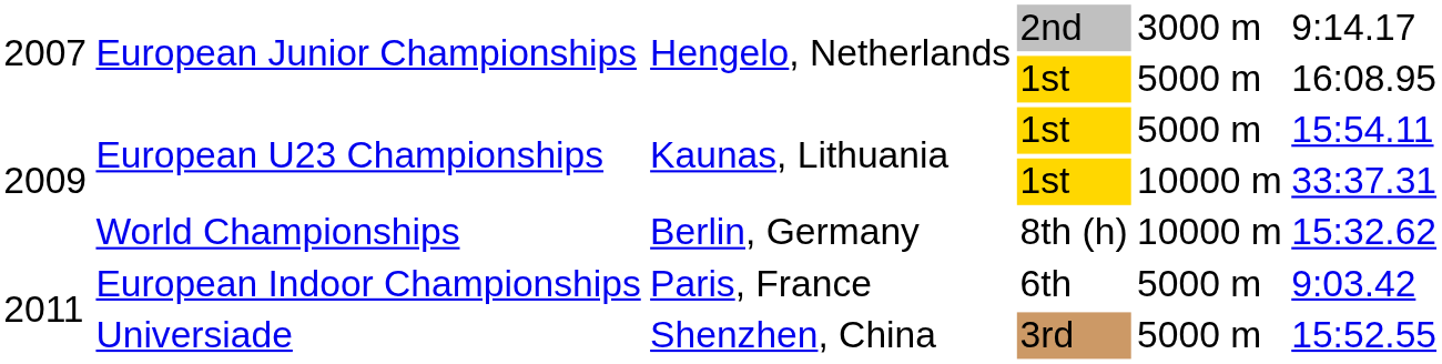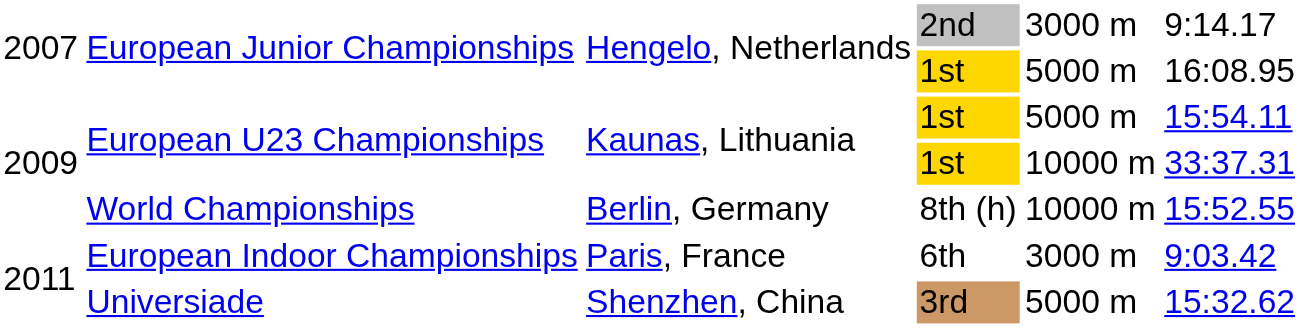World Championships | column 6: 15:32.62 -> 15:52.55
European Indoor Championships | column 5: 5000 m -> 3000 m
Universiade | column 6: 15:52.55 -> 15:32.62
